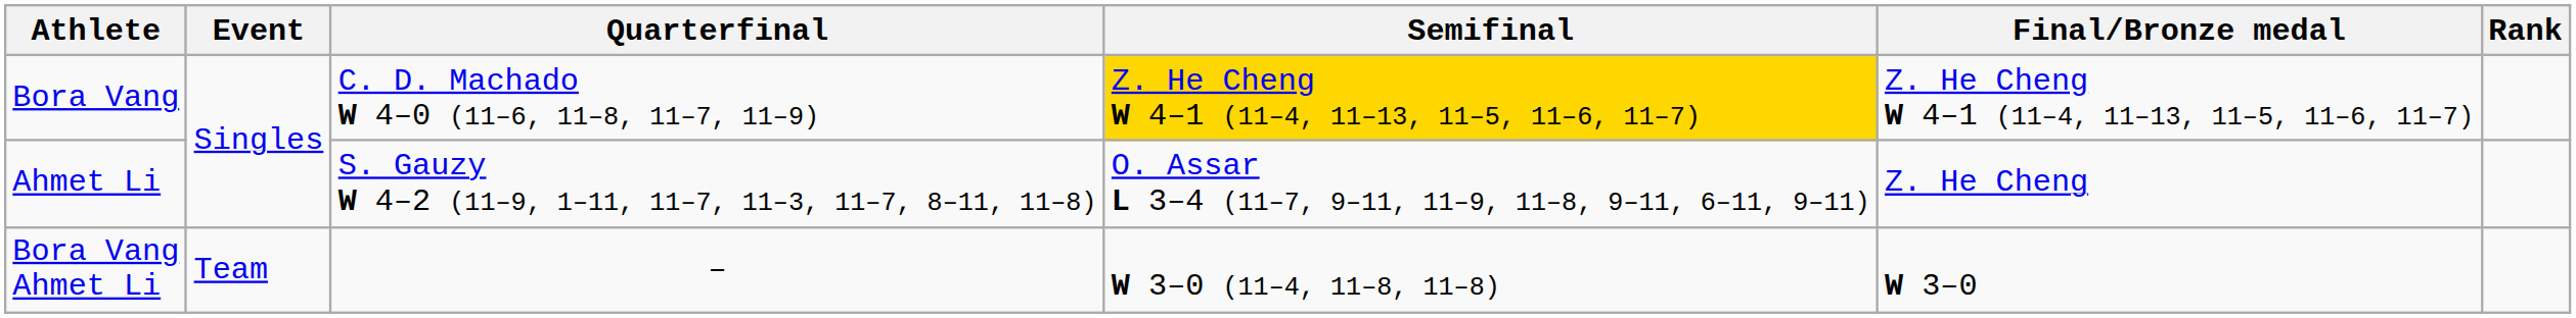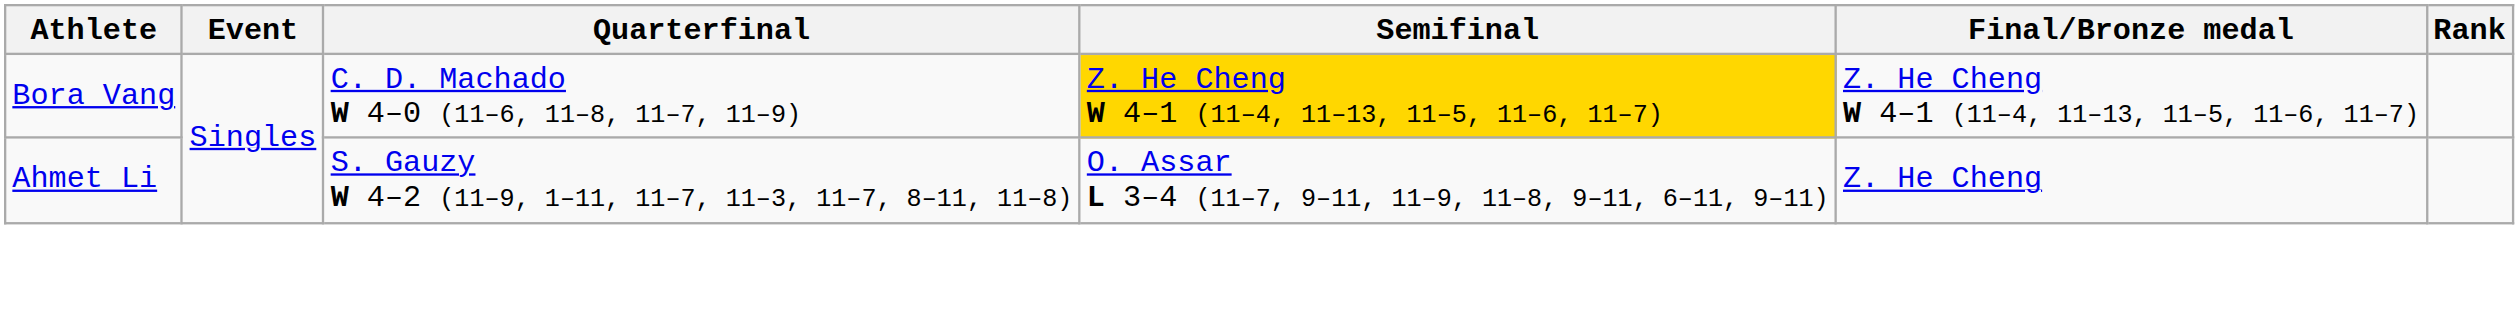- row: Bora Vang Ahmet Li | Team | – | W 3–0 (11–4, 11–8, 11–8) | W 3–0
